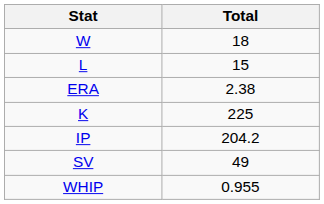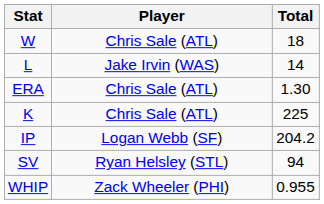+ column: Player | Chris Sale (ATL) | Jake Irvin (WAS) | Chris Sale (ATL) | Chris Sale (ATL) | Logan Webb (SF) | Ryan Helsley (STL) | Zack Wheeler (PHI)
L | Total: 15 -> 14
ERA | Total: 2.38 -> 1.30
SV | Total: 49 -> 94
